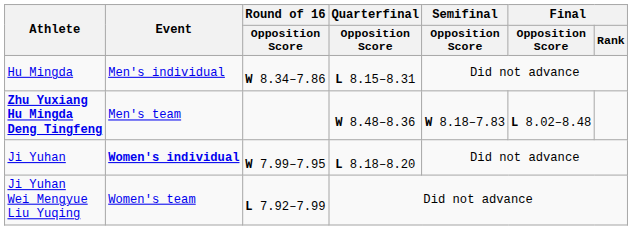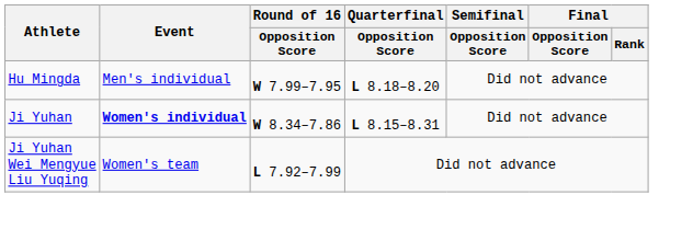Hu Mingda | Round of 16 / Opposition Score: W 8.34–7.86 -> W 7.99–7.95
Hu Mingda | Quarterfinal / Opposition Score: L 8.15–8.31 -> L 8.18–8.20
- row: Zhu Yuxiang Hu Mingda Deng Tingfeng | Men's team | W 8.48–8.36 | W 8.18–7.83 | L 8.02–8.48
Ji Yuhan | Round of 16 / Opposition Score: W 7.99–7.95 -> W 8.34–7.86
Ji Yuhan | Quarterfinal / Opposition Score: L 8.18–8.20 -> L 8.15–8.31
